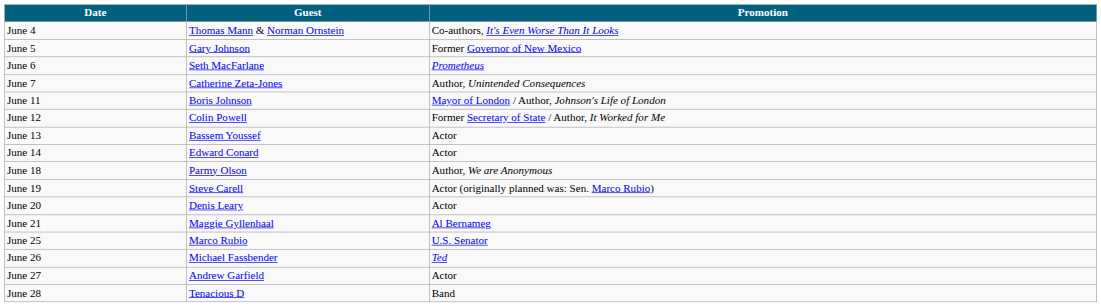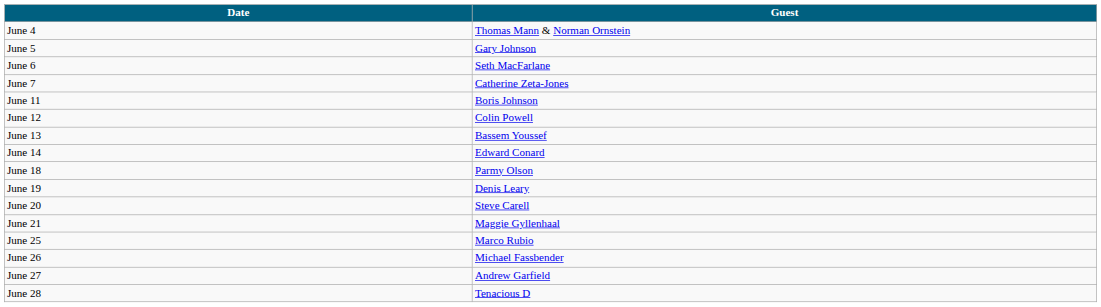- column: Promotion | Co-authors, It's Even Worse Than It Looks | Former Governor of New Mexico | Prometheus | Author, Unintended Consequences | Mayor of London / Author, Johnson's Life of London | Former Secretary of State / Author, It Worked for Me | Actor | Actor | Author, We are Anonymous | Actor (originally planned was: Sen. Marco Rubio) | Actor | Al Bernameg | U.S. Senator | Ted | Actor | Band
June 19 | Guest: Steve Carell -> Denis Leary
June 20 | Guest: Denis Leary -> Steve Carell
